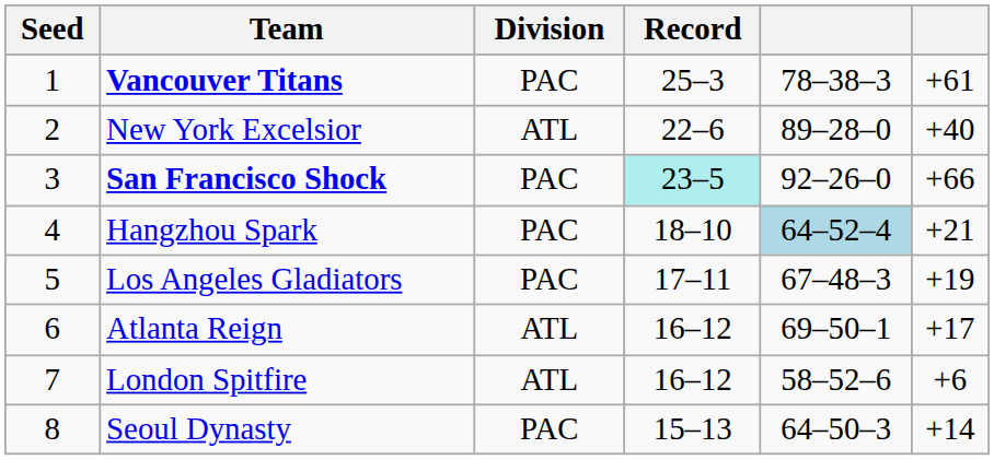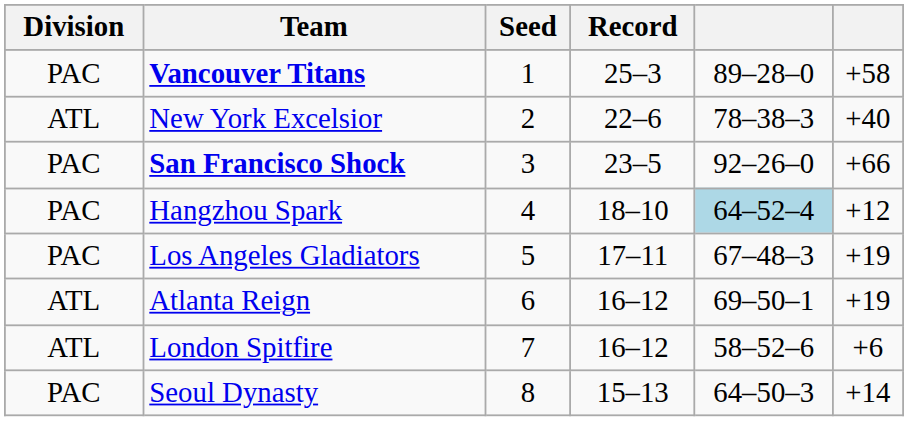columns swapped: Seed <-> Division
Vancouver Titans | column 5: 78–38–3 -> 89–28–0
Vancouver Titans | column 6: +61 -> +58
New York Excelsior | column 5: 89–28–0 -> 78–38–3
San Francisco Shock | Record: paleturquoise background -> no background
Hangzhou Spark | column 6: +21 -> +12
Atlanta Reign | column 6: +17 -> +19
